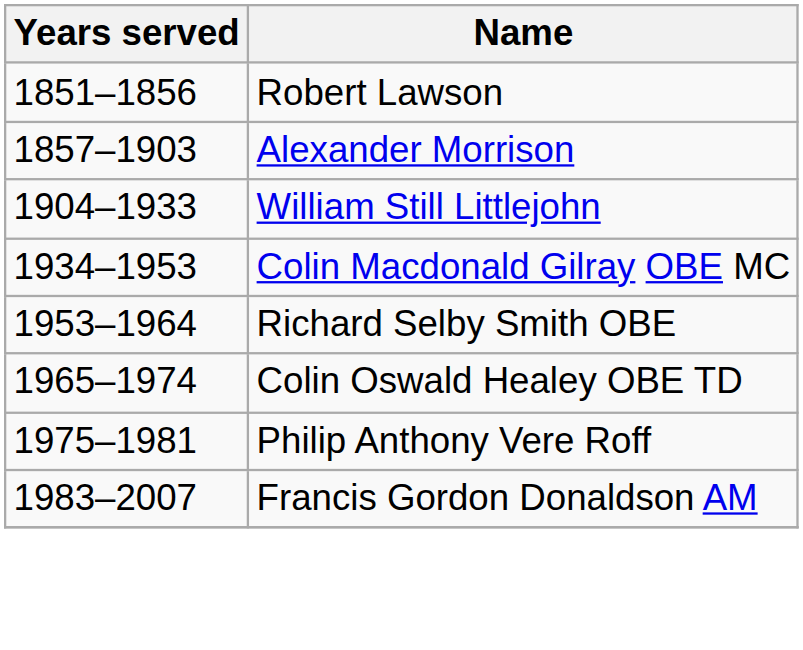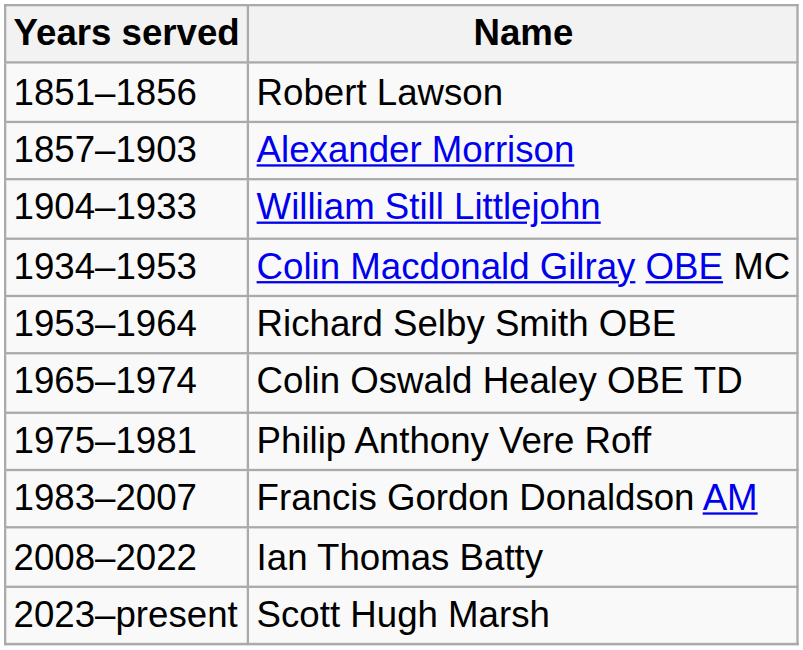+ row: 2008–2022 | Ian Thomas Batty
+ row: 2023–present | Scott Hugh Marsh
